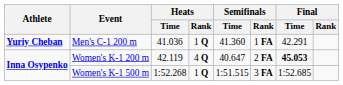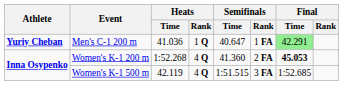Men's C-1 200 m | Semifinals / Time: 41.360 -> 40.647
Men's C-1 200 m | Final / Time: no background -> lightgreen background
Women's K-1 200 m | Heats / Time: 42.119 -> 1:52.268
Women's K-1 200 m | Semifinals / Time: 40.647 -> 41.360
Women's K-1 500 m | Heats / Time: 1:52.268 -> 42.119
Women's K-1 500 m | Heats / Rank: 1 Q -> 4 Q
